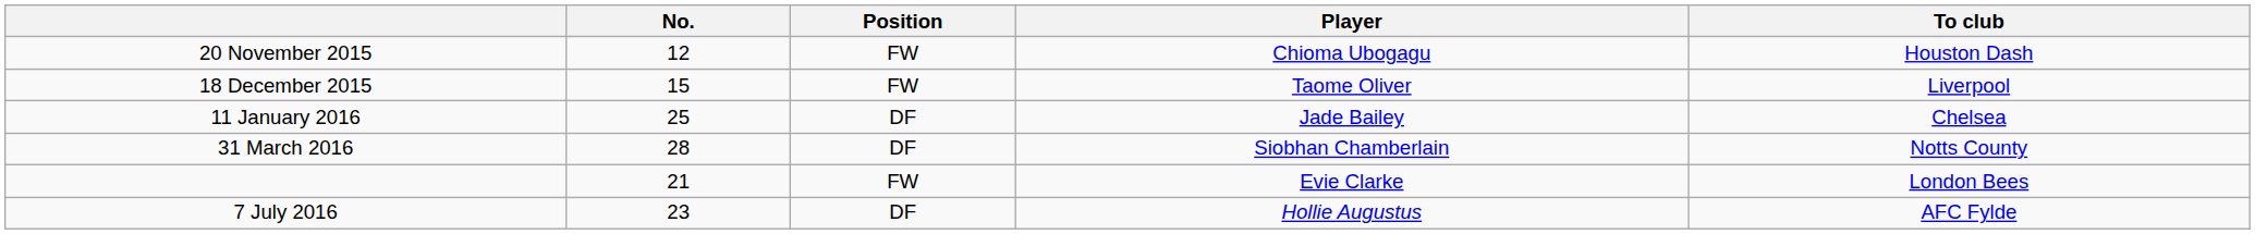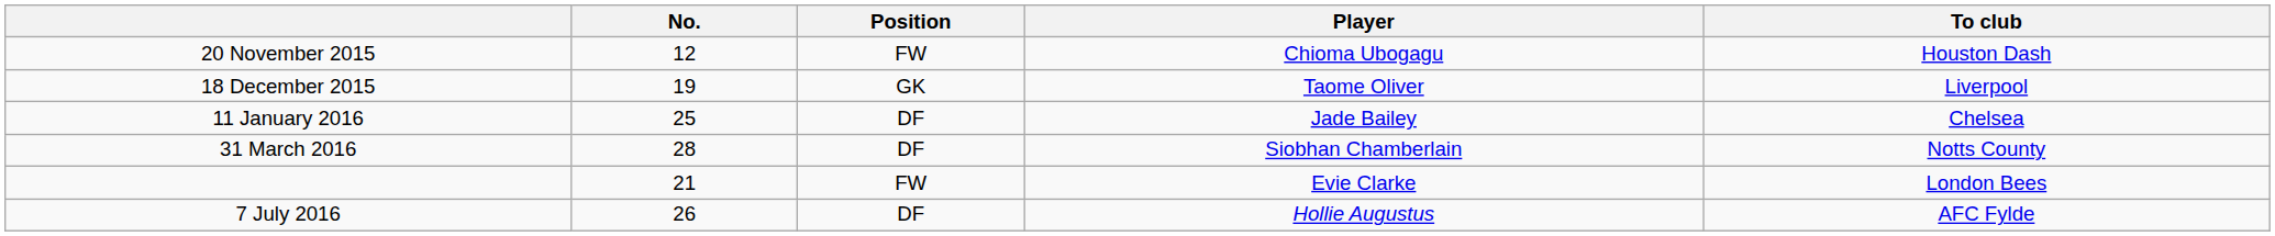18 December 2015 | No.: 15 -> 19
18 December 2015 | Position: FW -> GK
7 July 2016 | No.: 23 -> 26
